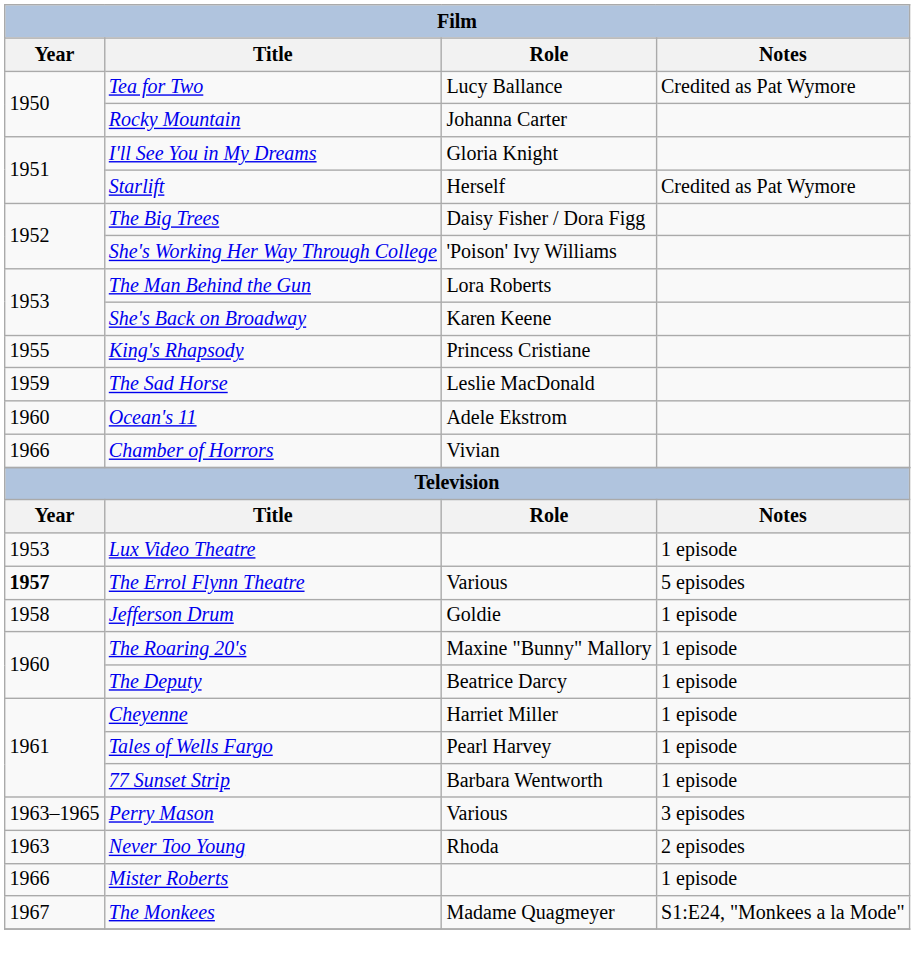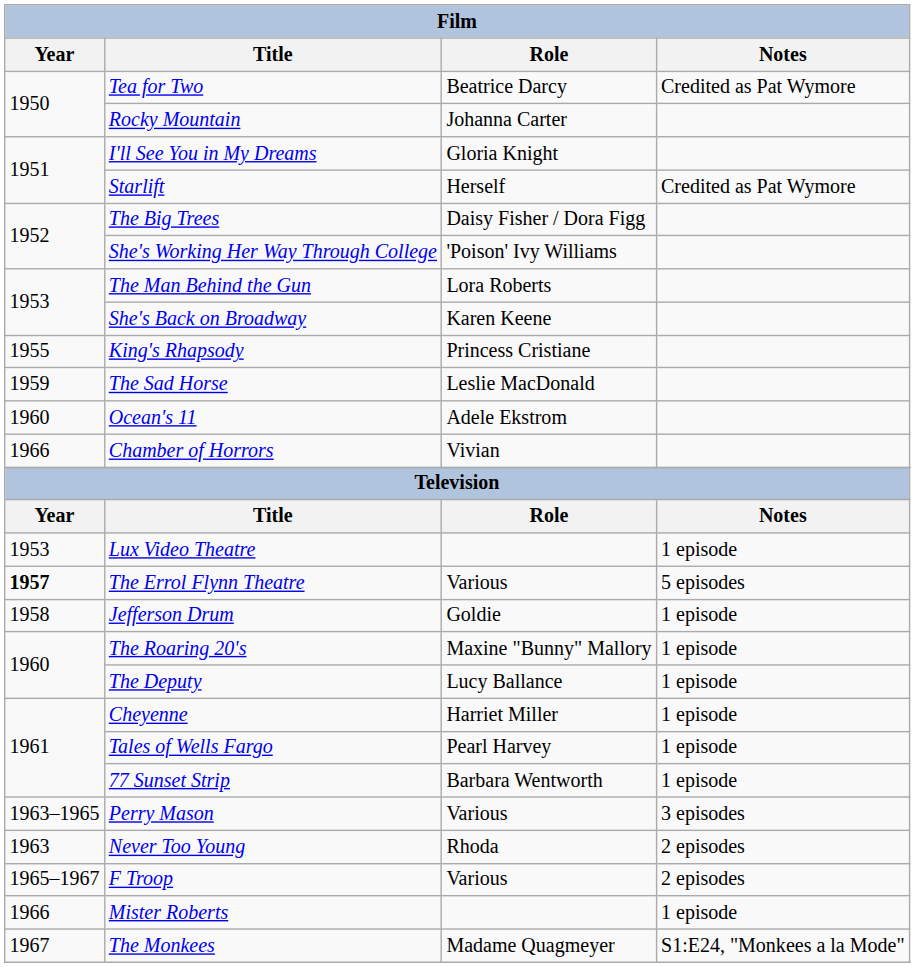Tea for Two | Role: Lucy Ballance -> Beatrice Darcy
The Deputy | Role: Beatrice Darcy -> Lucy Ballance
+ row: 1965–1967 | F Troop | Various | 2 episodes
